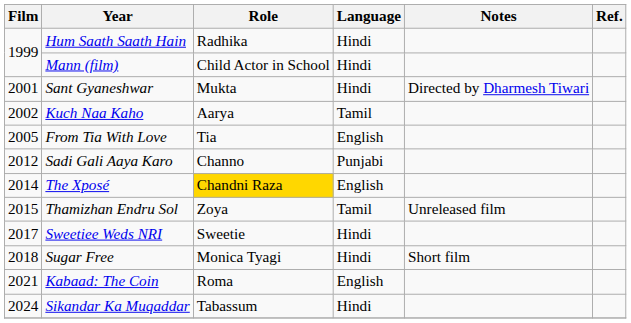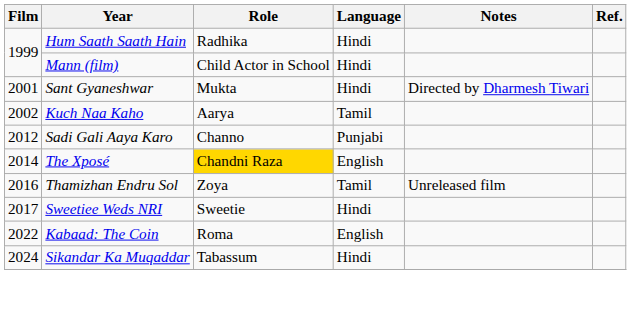- row: 2005 | From Tia With Love | Tia | English
Thamizhan Endru Sol | Film: 2015 -> 2016
- row: 2018 | Sugar Free | Monica Tyagi | Hindi | Short film
Kabaad: The Coin | Film: 2021 -> 2022
